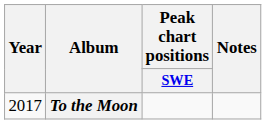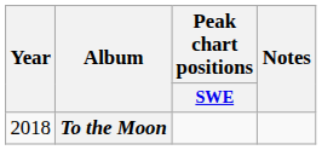To the Moon | Year: 2017 -> 2018
